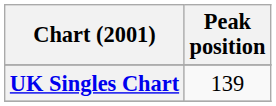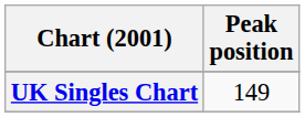UK Singles Chart | Peak position: 139 -> 149
